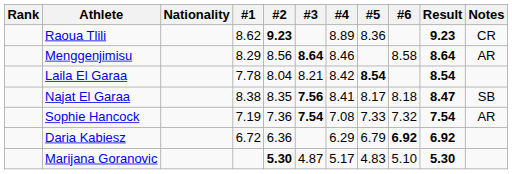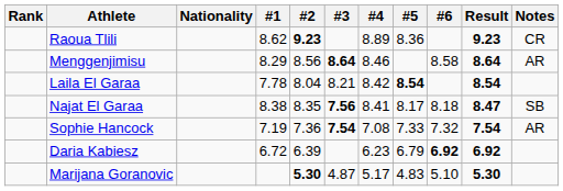Daria Kabiesz | #2: 6.36 -> 6.39
Daria Kabiesz | #4: 6.29 -> 6.23
